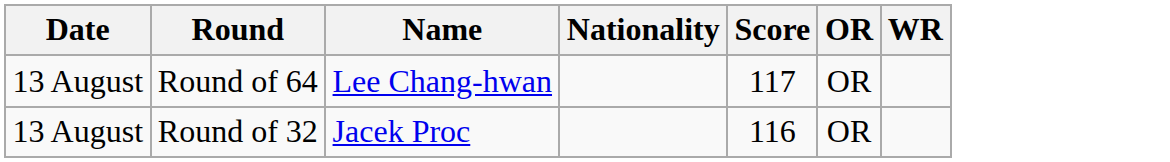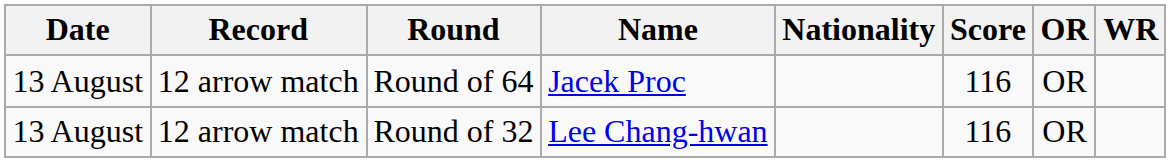+ column: Record | 12 arrow match | 12 arrow match
Round of 64 | Name: Lee Chang-hwan -> Jacek Proc
Round of 64 | Score: 117 -> 116
Round of 32 | Name: Jacek Proc -> Lee Chang-hwan
